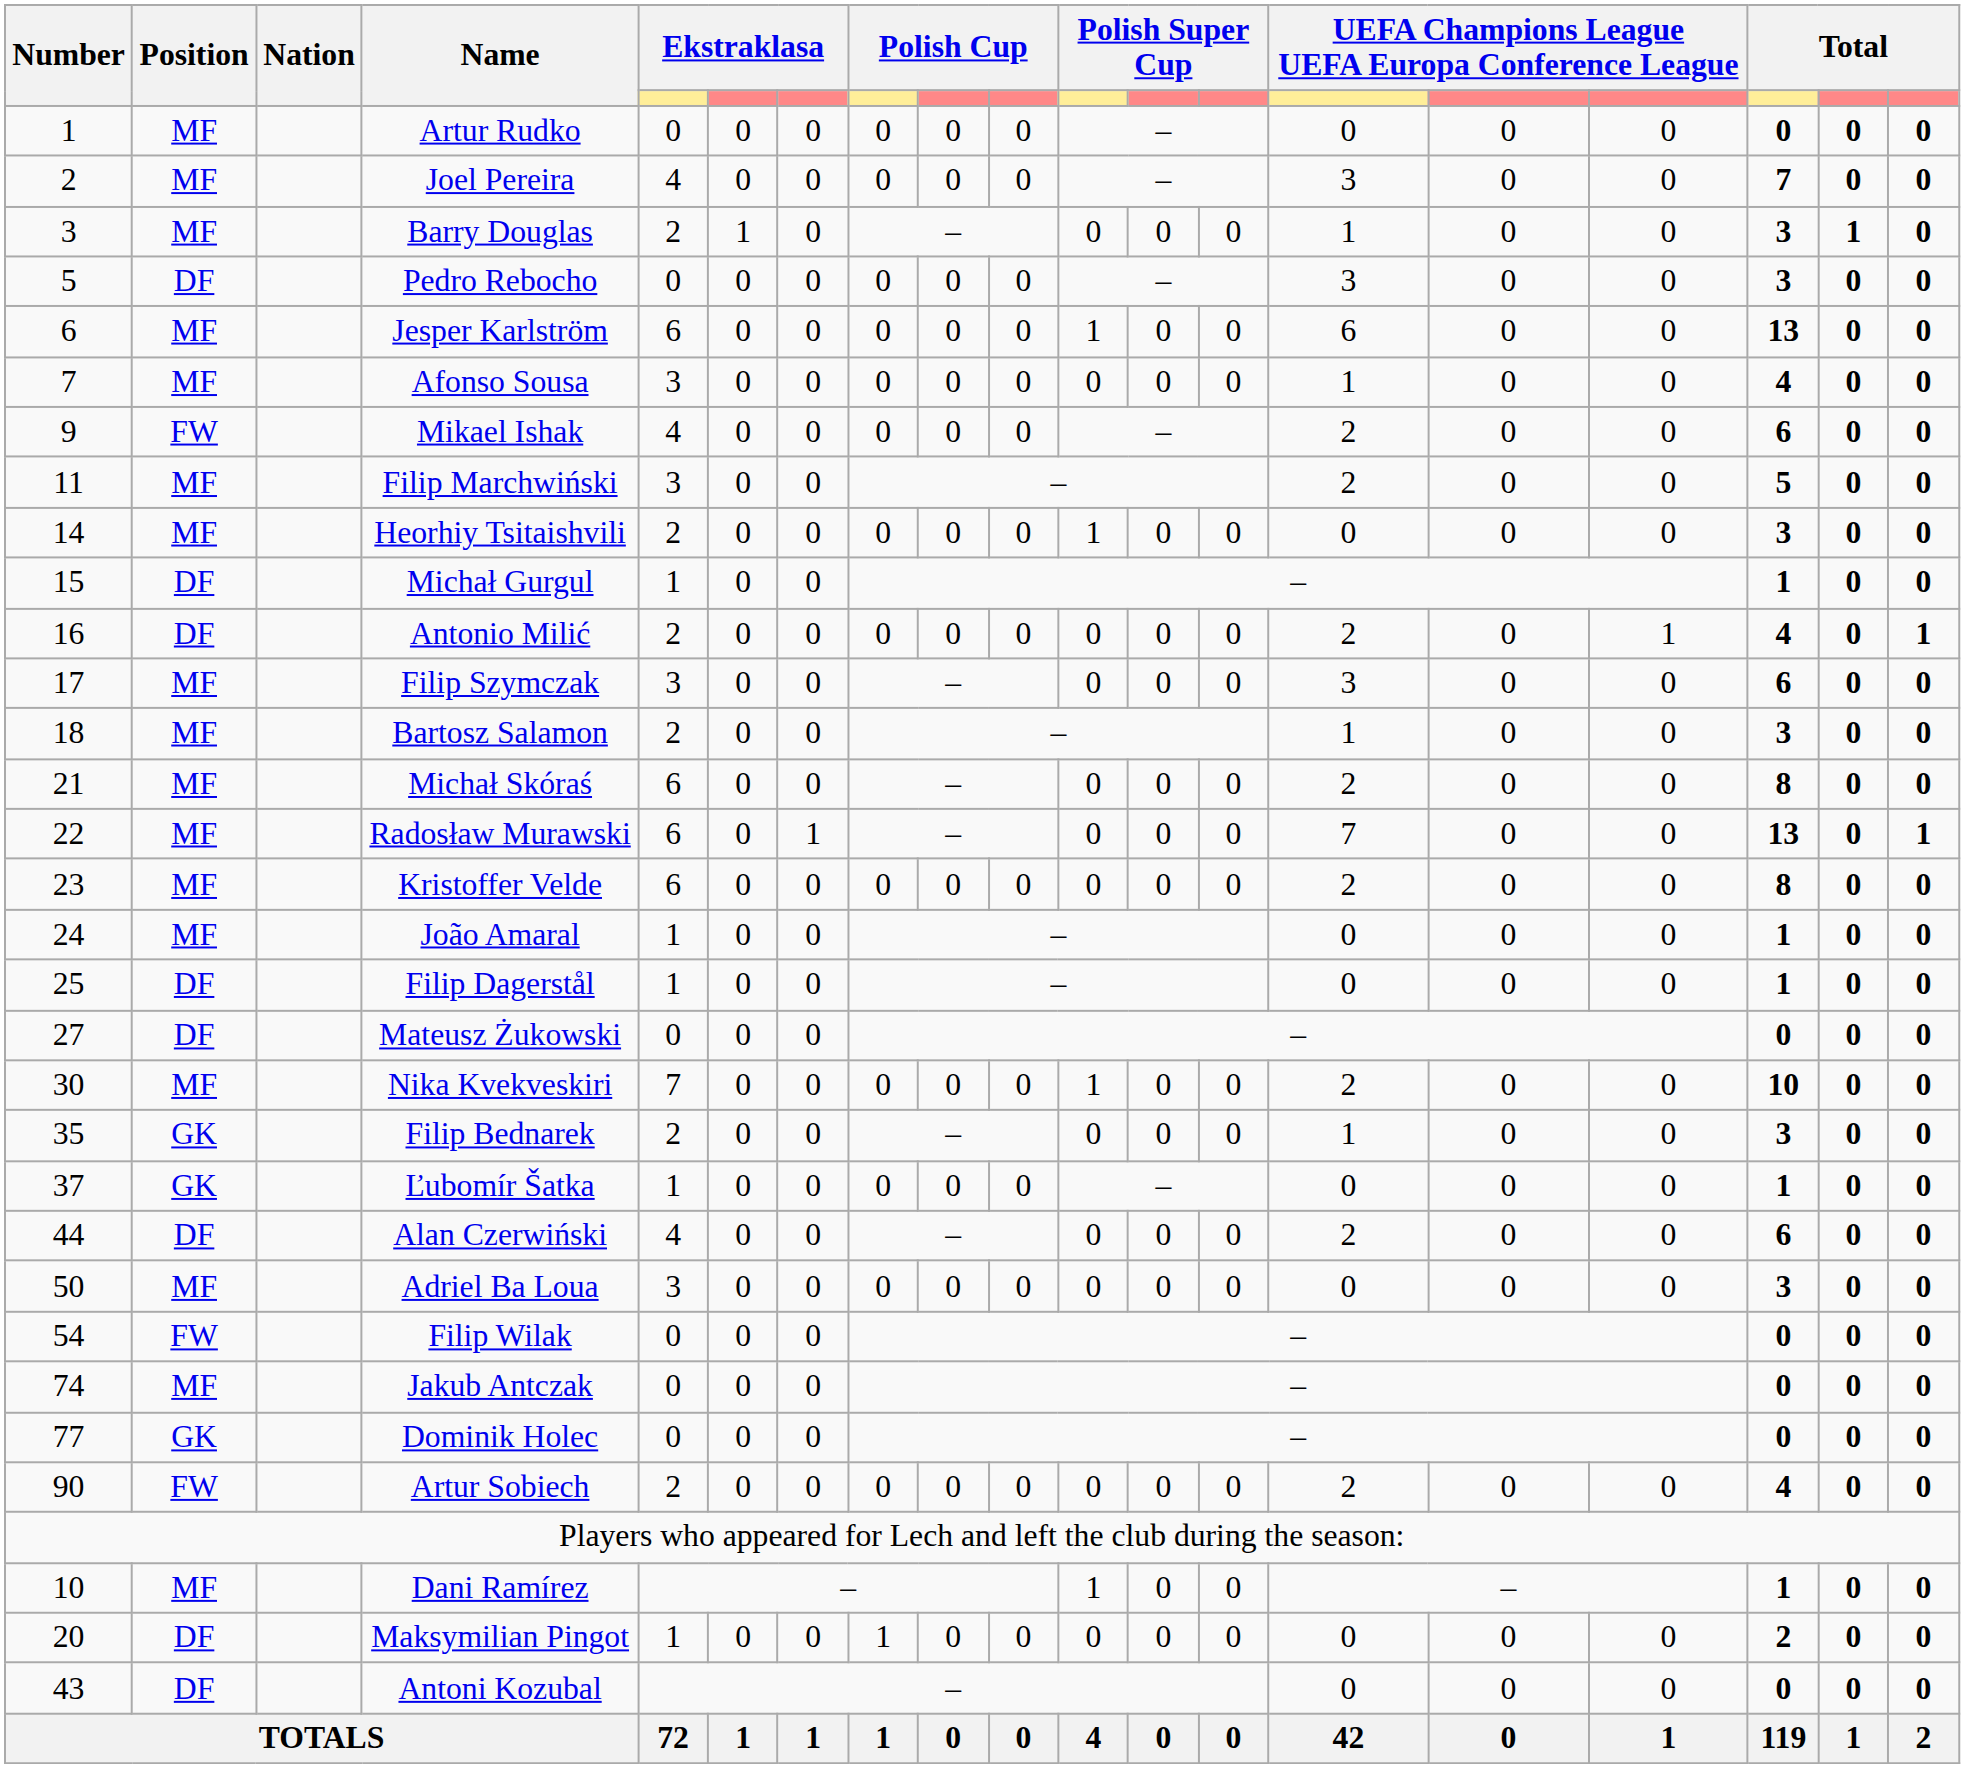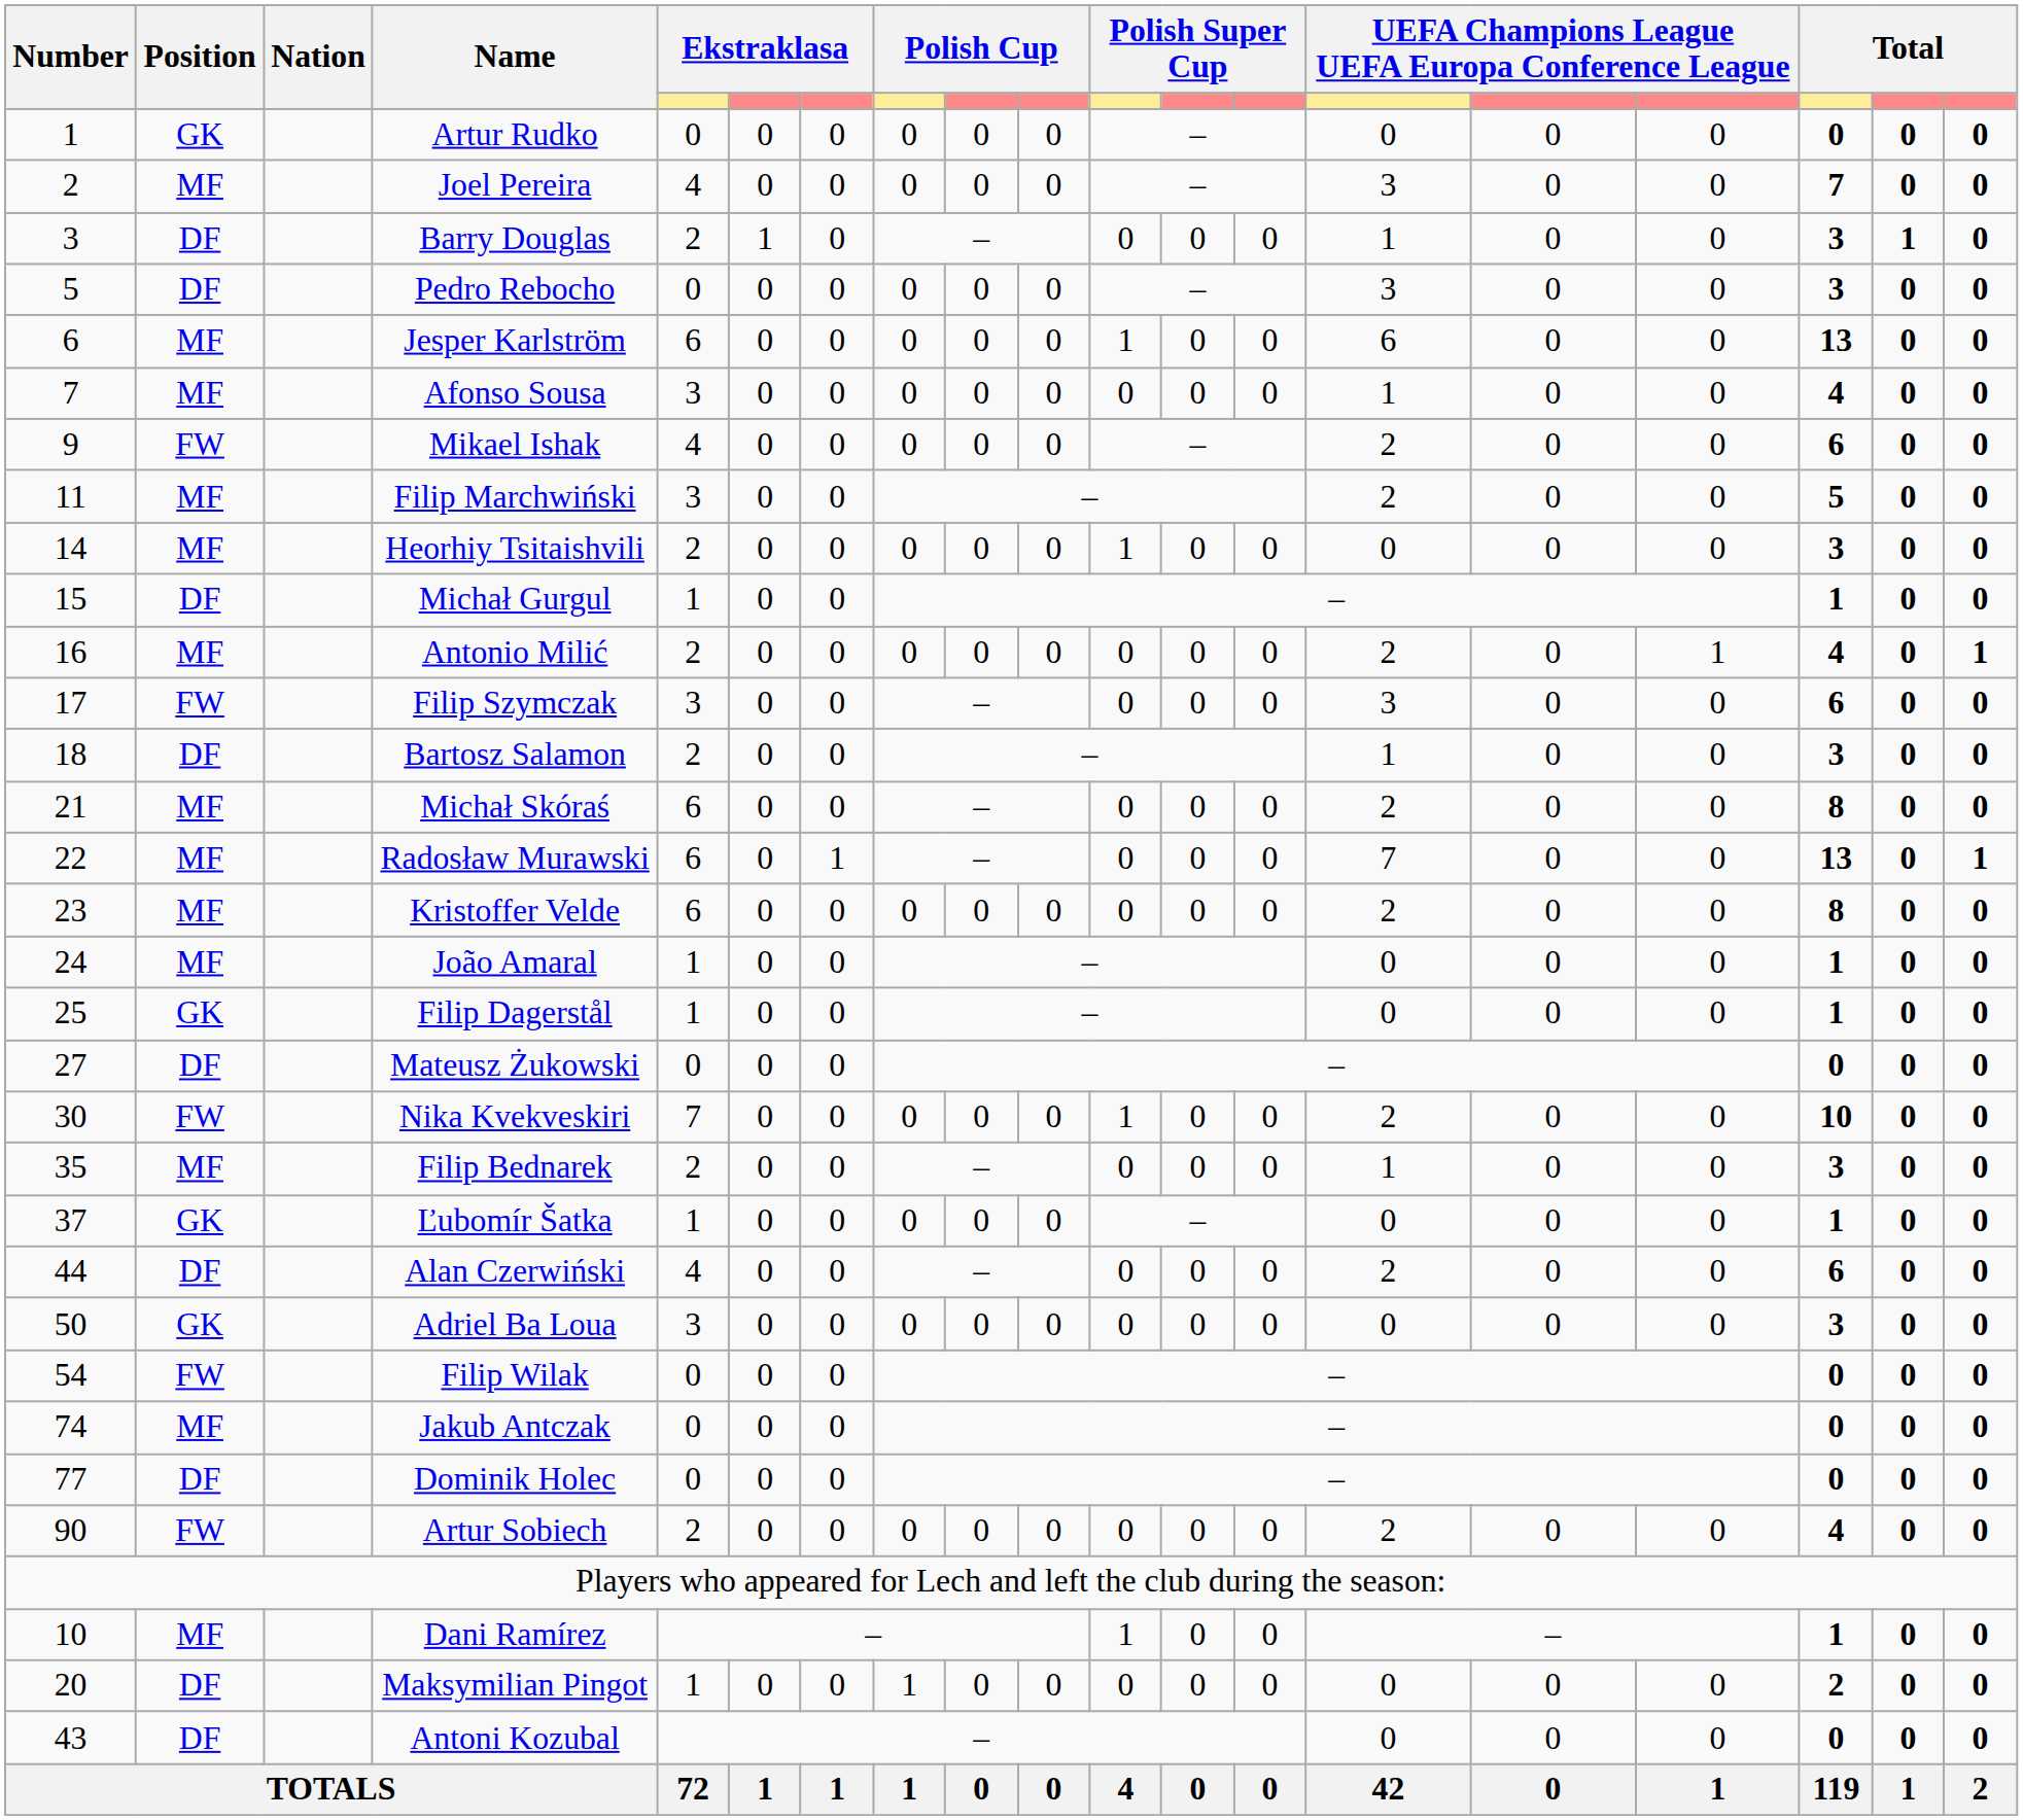Artur Rudko | Position: MF -> GK
Barry Douglas | Position: MF -> DF
Antonio Milić | Position: DF -> MF
Filip Szymczak | Position: MF -> FW
Bartosz Salamon | Position: MF -> DF
Filip Dagerstål | Position: DF -> GK
Nika Kvekveskiri | Position: MF -> FW
Filip Bednarek | Position: GK -> MF
Adriel Ba Loua | Position: MF -> GK
Dominik Holec | Position: GK -> DF
